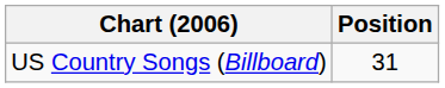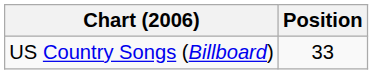US Country Songs (Billboard) | Position: 31 -> 33
